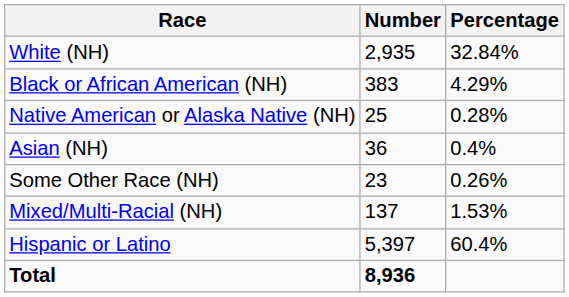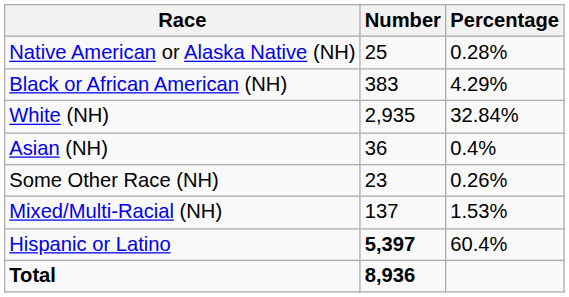rows swapped: White (NH) <-> Native American or Alaska Native (NH)
Hispanic or Latino | Number: normal -> bold
